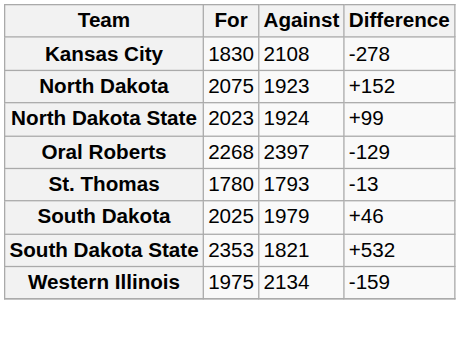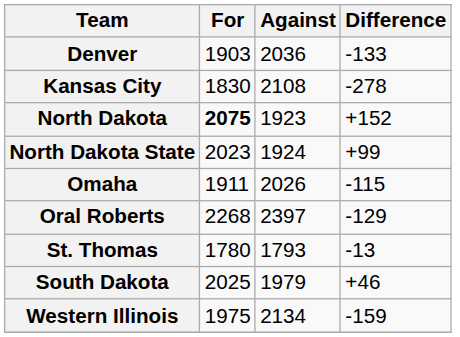+ row: Denver | 1903 | 2036 | -133
North Dakota | For: normal -> bold
+ row: Omaha | 1911 | 2026 | -115
- row: South Dakota State | 2353 | 1821 | +532
